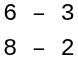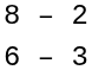rows swapped: 8 – 2 <-> 6 – 3
